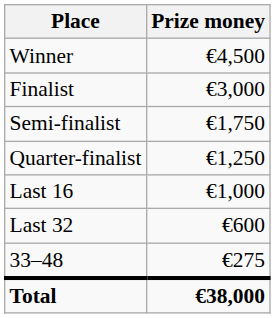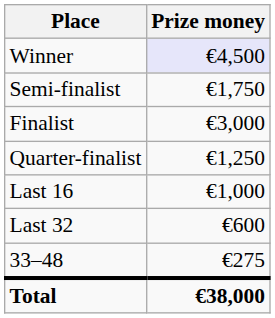Winner | Prize money: no background -> lavender background
rows swapped: Finalist <-> Semi-finalist
